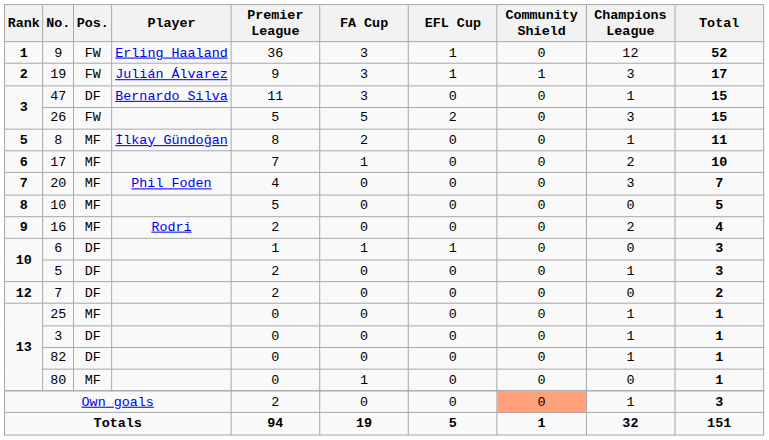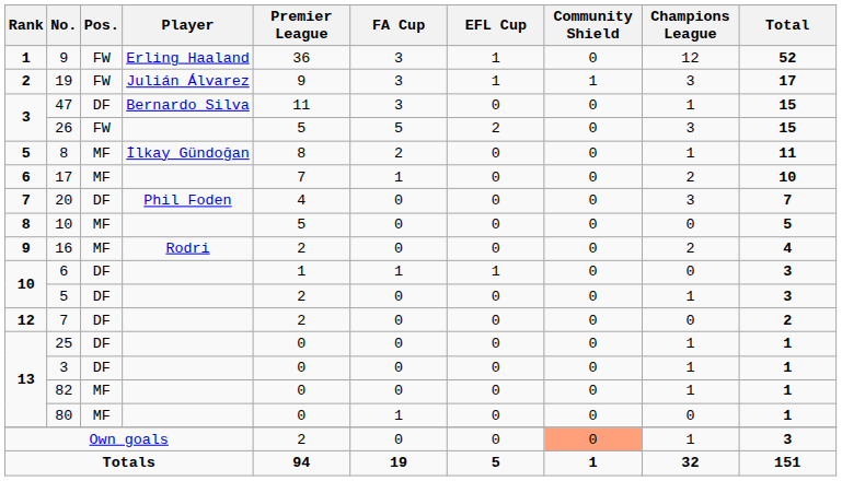20 | Pos.: MF -> DF
25 | Pos.: MF -> DF
82 | Pos.: DF -> MF
